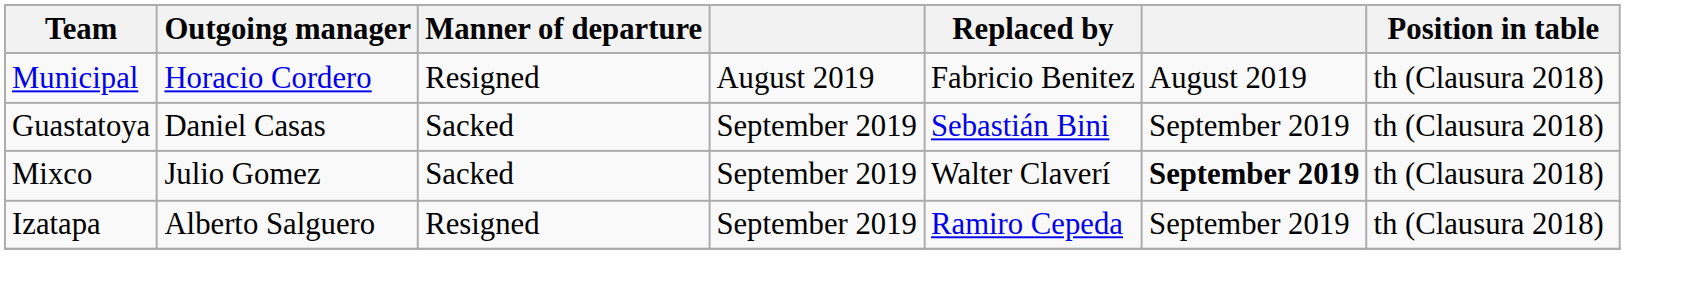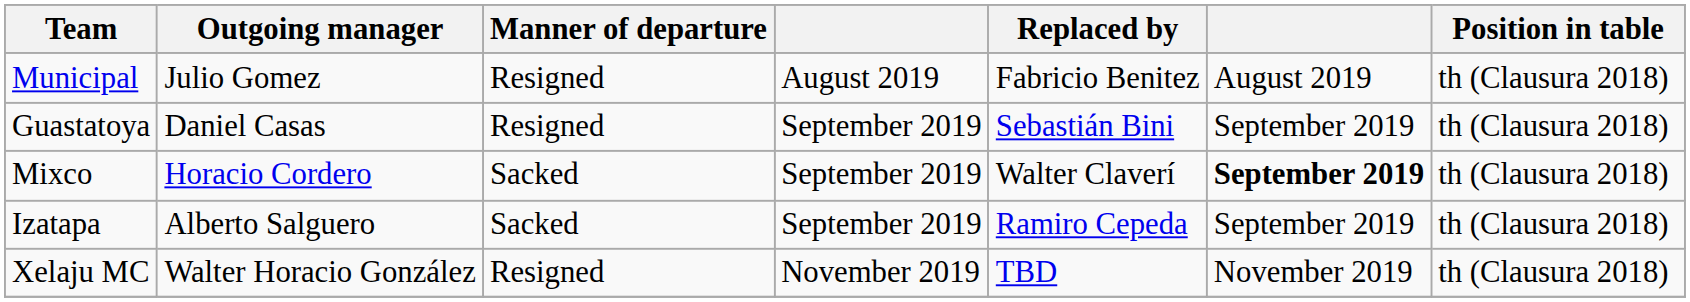Municipal | Outgoing manager: Horacio Cordero -> Julio Gomez
Guastatoya | Manner of departure: Sacked -> Resigned
Mixco | Outgoing manager: Julio Gomez -> Horacio Cordero
Izatapa | Manner of departure: Resigned -> Sacked
+ row: Xelaju MC | Walter Horacio González | Resigned | November 2019 | TBD | November 2019 | th (Clausura 2018)
